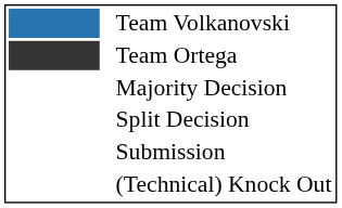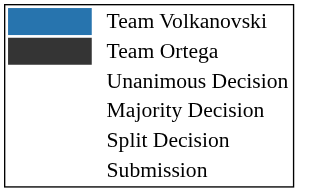+ row: Unanimous Decision
- row: (Technical) Knock Out
